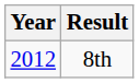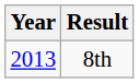8th | Year: 2012 -> 2013
